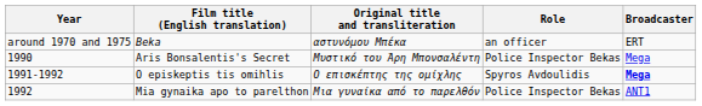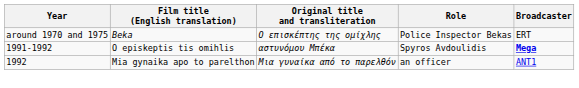Beka | Original title and transliteration: αστυνόμου Μπέκα -> Ο επισκέπτης της ομίχλης
Beka | Role: an officer -> Police Inspector Bekas
- row: 1990 | Aris Bonsalentis's Secret | Μυστικό του Άρη Μπονσαλέντη | Police Inspector Bekas | Mega
O episkeptis tis omihlis | Original title and transliteration: Ο επισκέπτης της ομίχλης -> αστυνόμου Μπέκα
Mia gynaika apo to parelthon | Role: Police Inspector Bekas -> an officer
